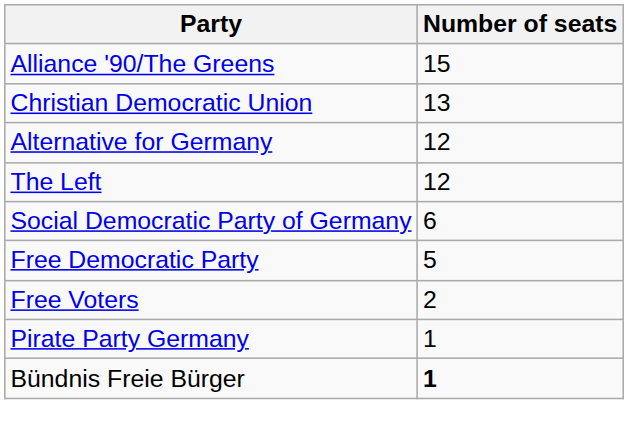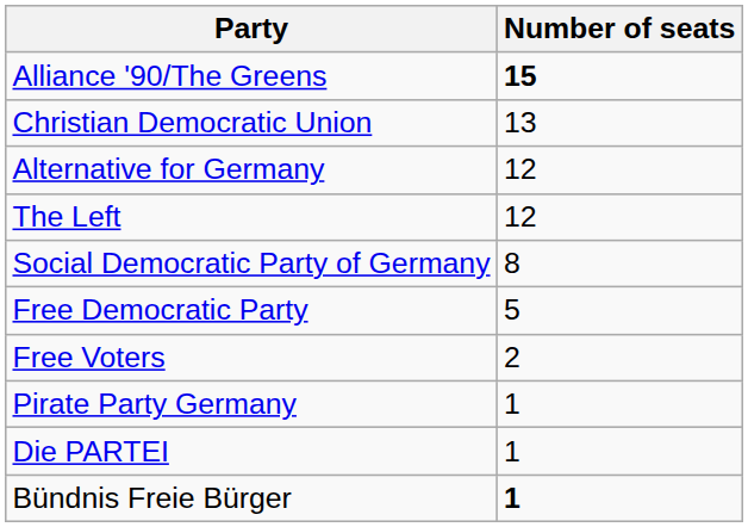Alliance '90/The Greens | Number of seats: normal -> bold
Social Democratic Party of Germany | Number of seats: 6 -> 8
+ row: Die PARTEI | 1
